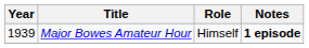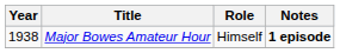Major Bowes Amateur Hour | Year: 1939 -> 1938
